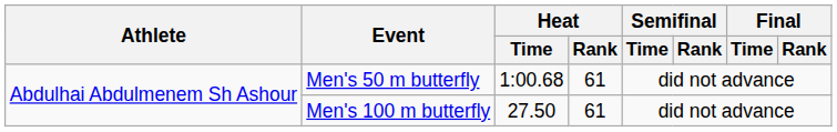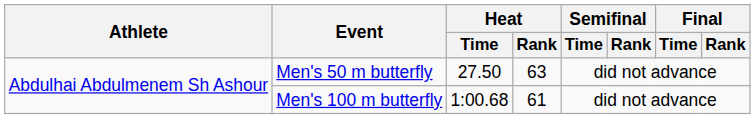Men's 50 m butterfly | Heat / Time: 1:00.68 -> 27.50
Men's 50 m butterfly | Heat / Rank: 61 -> 63
Men's 100 m butterfly | Heat / Time: 27.50 -> 1:00.68
